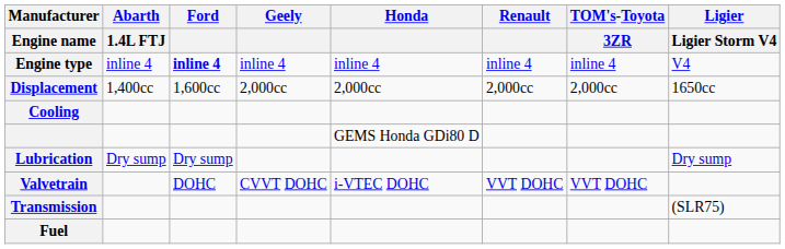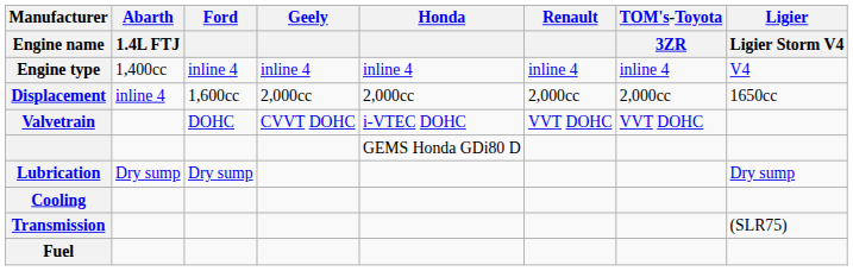Engine type | Abarth / 1.4L FTJ: inline 4 -> 1,400cc
Engine type | Ford: bold -> normal
Displacement | Abarth / 1.4L FTJ: 1,400cc -> inline 4
rows swapped: Valvetrain <-> Cooling
